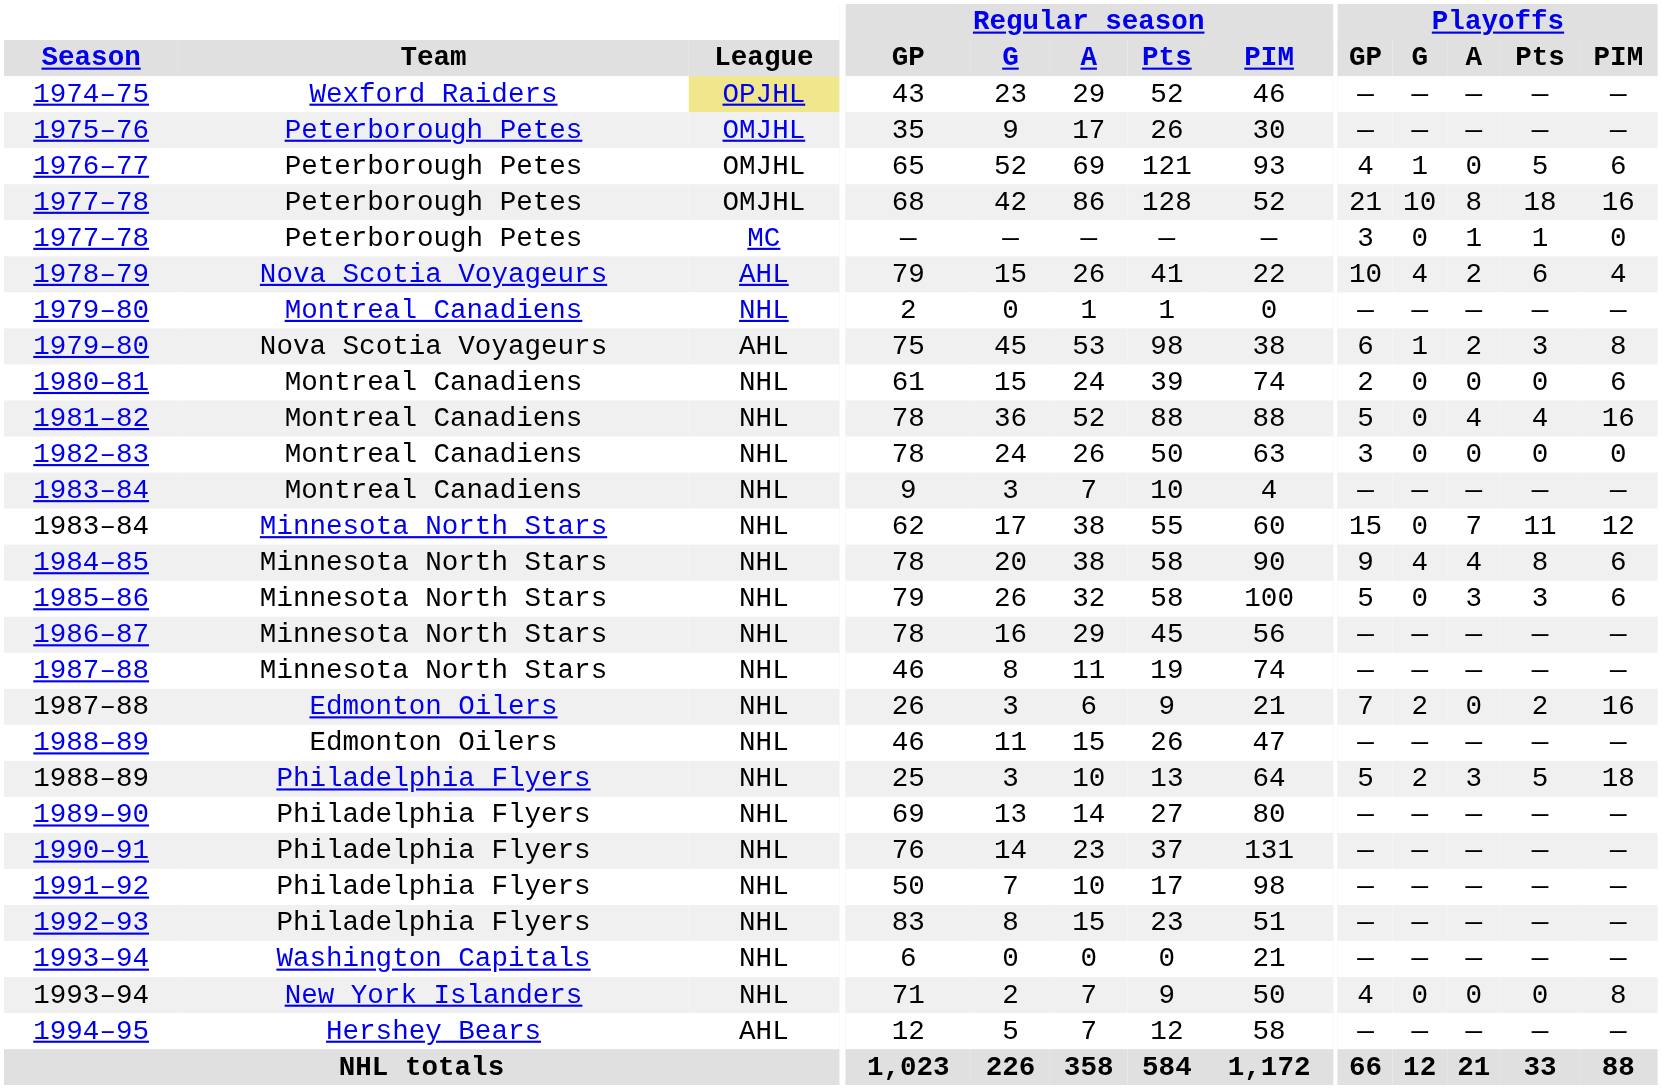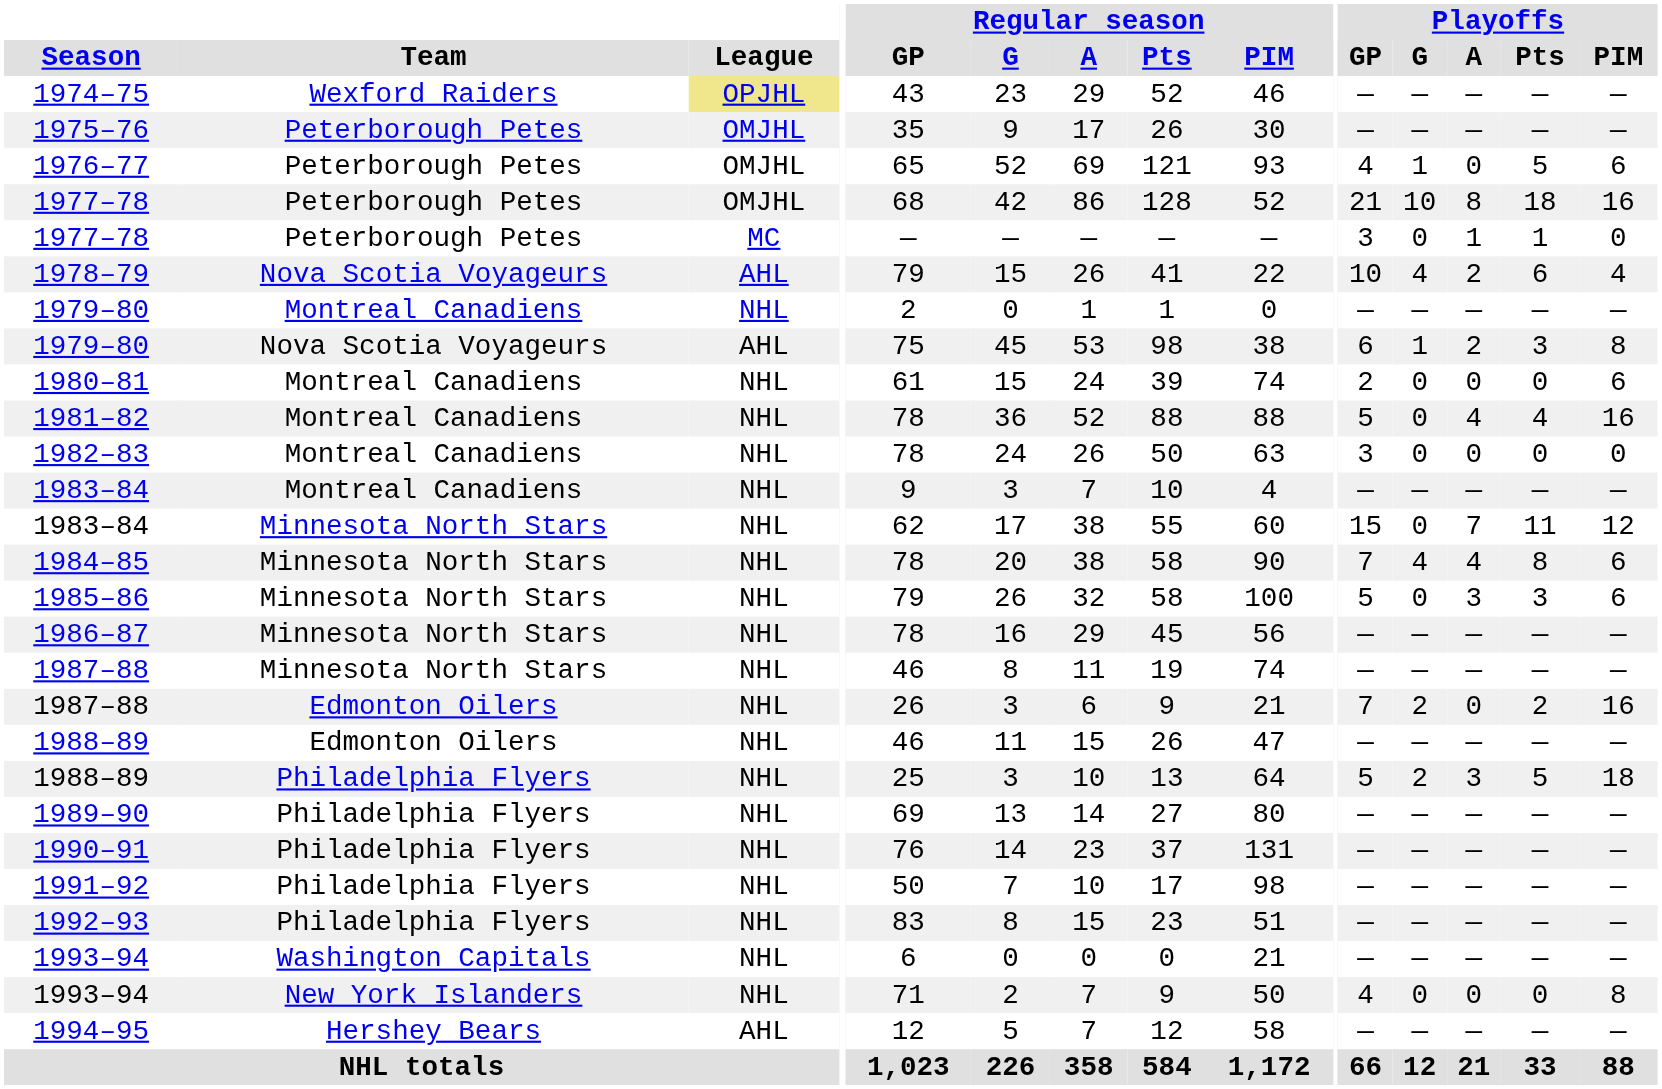1984–85 | Playoffs / GP: 9 -> 7
